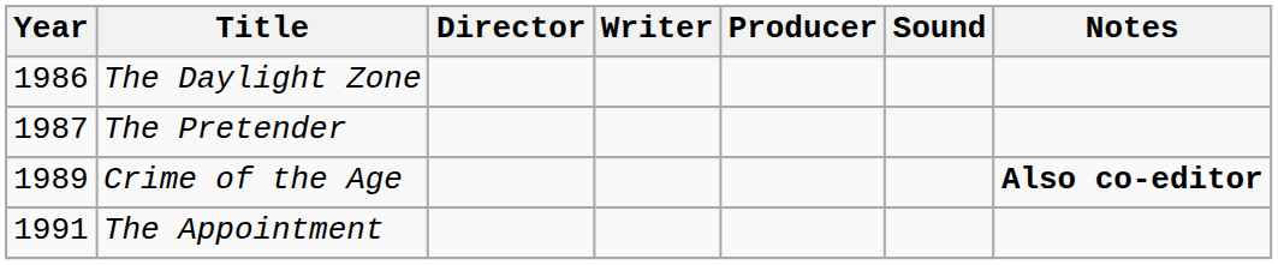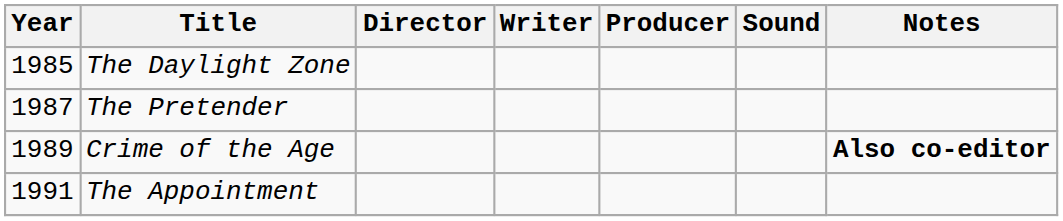The Daylight Zone | Year: 1986 -> 1985
